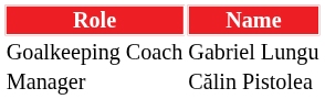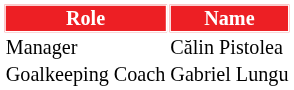rows swapped: Manager <-> Goalkeeping Coach
